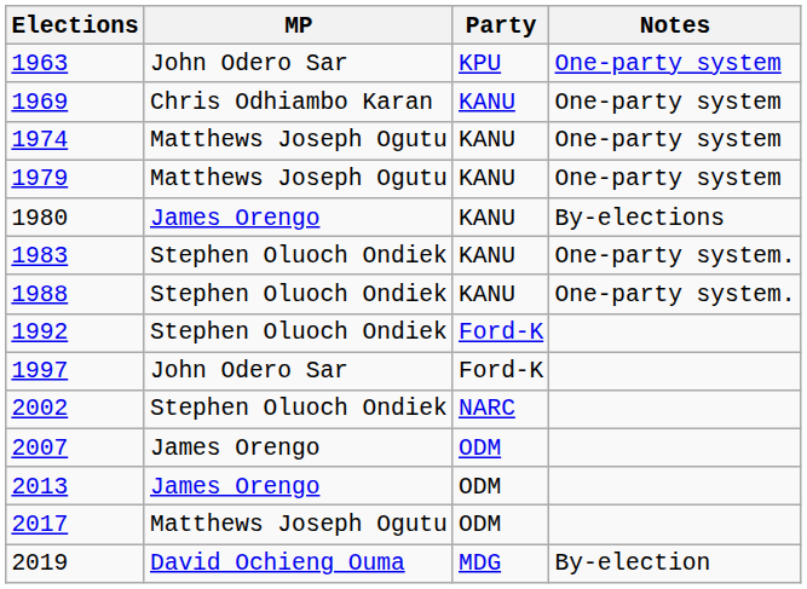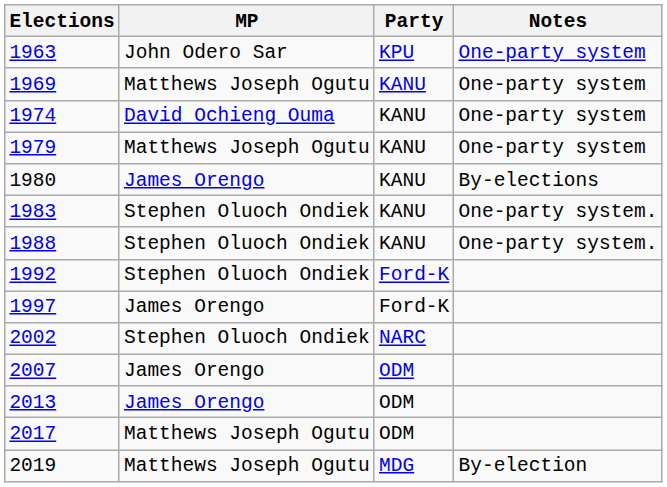1969 | MP: Chris Odhiambo Karan -> Matthews Joseph Ogutu
1974 | MP: Matthews Joseph Ogutu -> David Ochieng Ouma
1997 | MP: John Odero Sar -> James Orengo
2019 | MP: David Ochieng Ouma -> Matthews Joseph Ogutu
